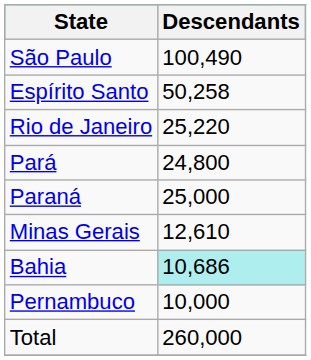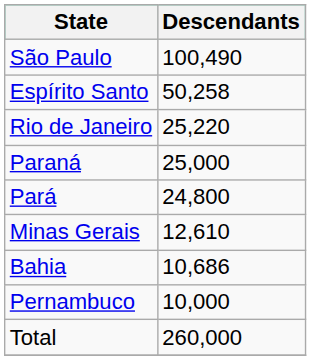rows swapped: Paraná <-> Pará
Bahia | Descendants: paleturquoise background -> no background
